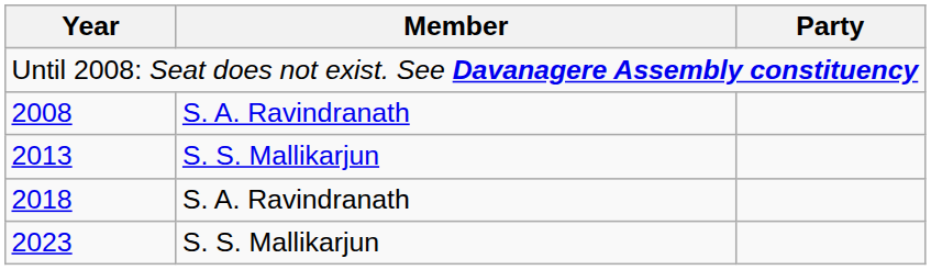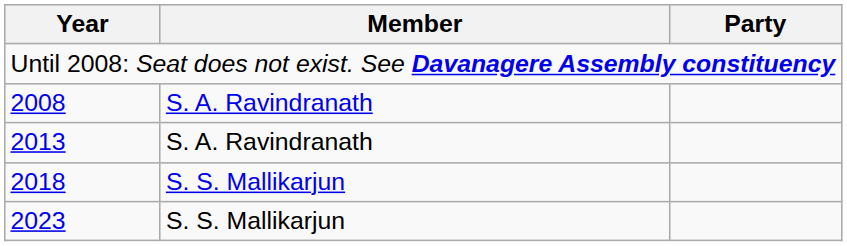2013 | Member: S. S. Mallikarjun -> S. A. Ravindranath
2018 | Member: S. A. Ravindranath -> S. S. Mallikarjun
